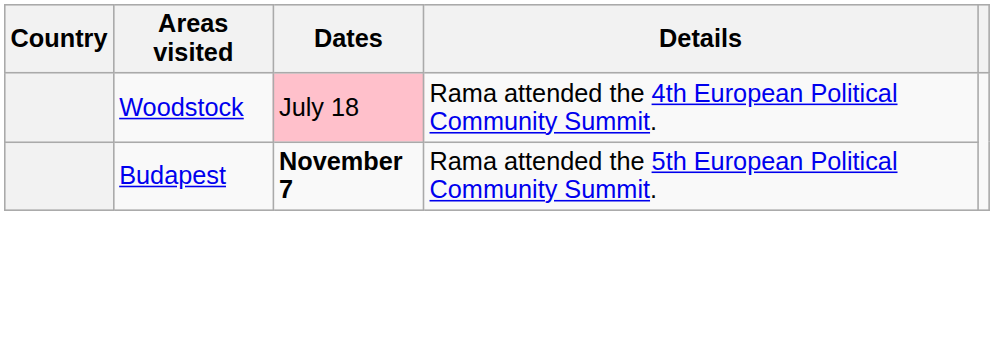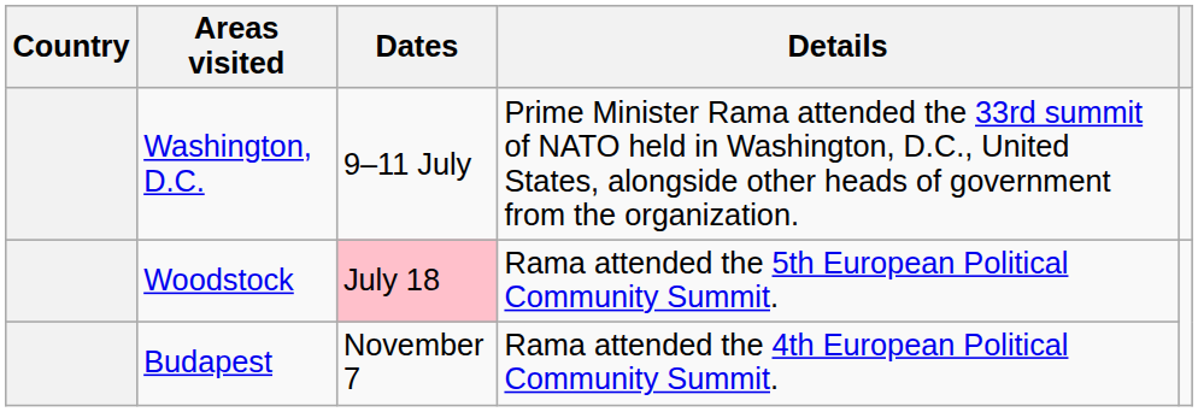+ row: Washington, D.C. | 9–11 July | Prime Minister Rama attended the 33rd summit of NATO held in Washington, D.C., United States, alongside other heads of government from the organization.
Woodstock | Details: Rama attended the 4th European Political Community Summit. -> Rama attended the 5th European Political Community Summit.
Budapest | Dates: bold -> normal
Budapest | Details: Rama attended the 5th European Political Community Summit. -> Rama attended the 4th European Political Community Summit.
